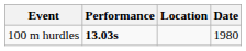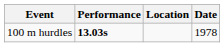100 m hurdles | Date: 1980 -> 1978
